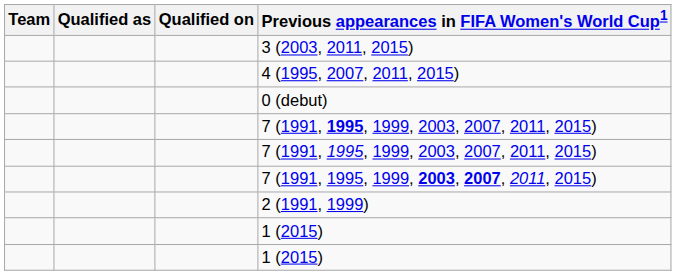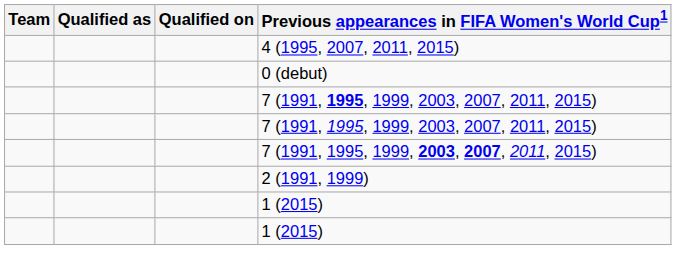- row: 3 (2003, 2011, 2015)
